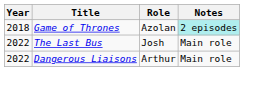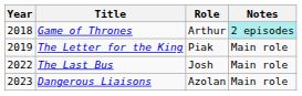Game of Thrones | Role: Azolan -> Arthur
+ row: 2019 | The Letter for the King | Piak | Main role
Dangerous Liaisons | Year: 2022 -> 2023
Dangerous Liaisons | Role: Arthur -> Azolan
